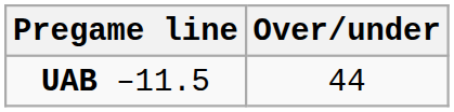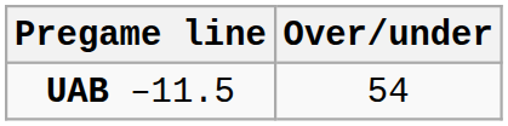UAB –11.5 | Over/under: 44 -> 54
